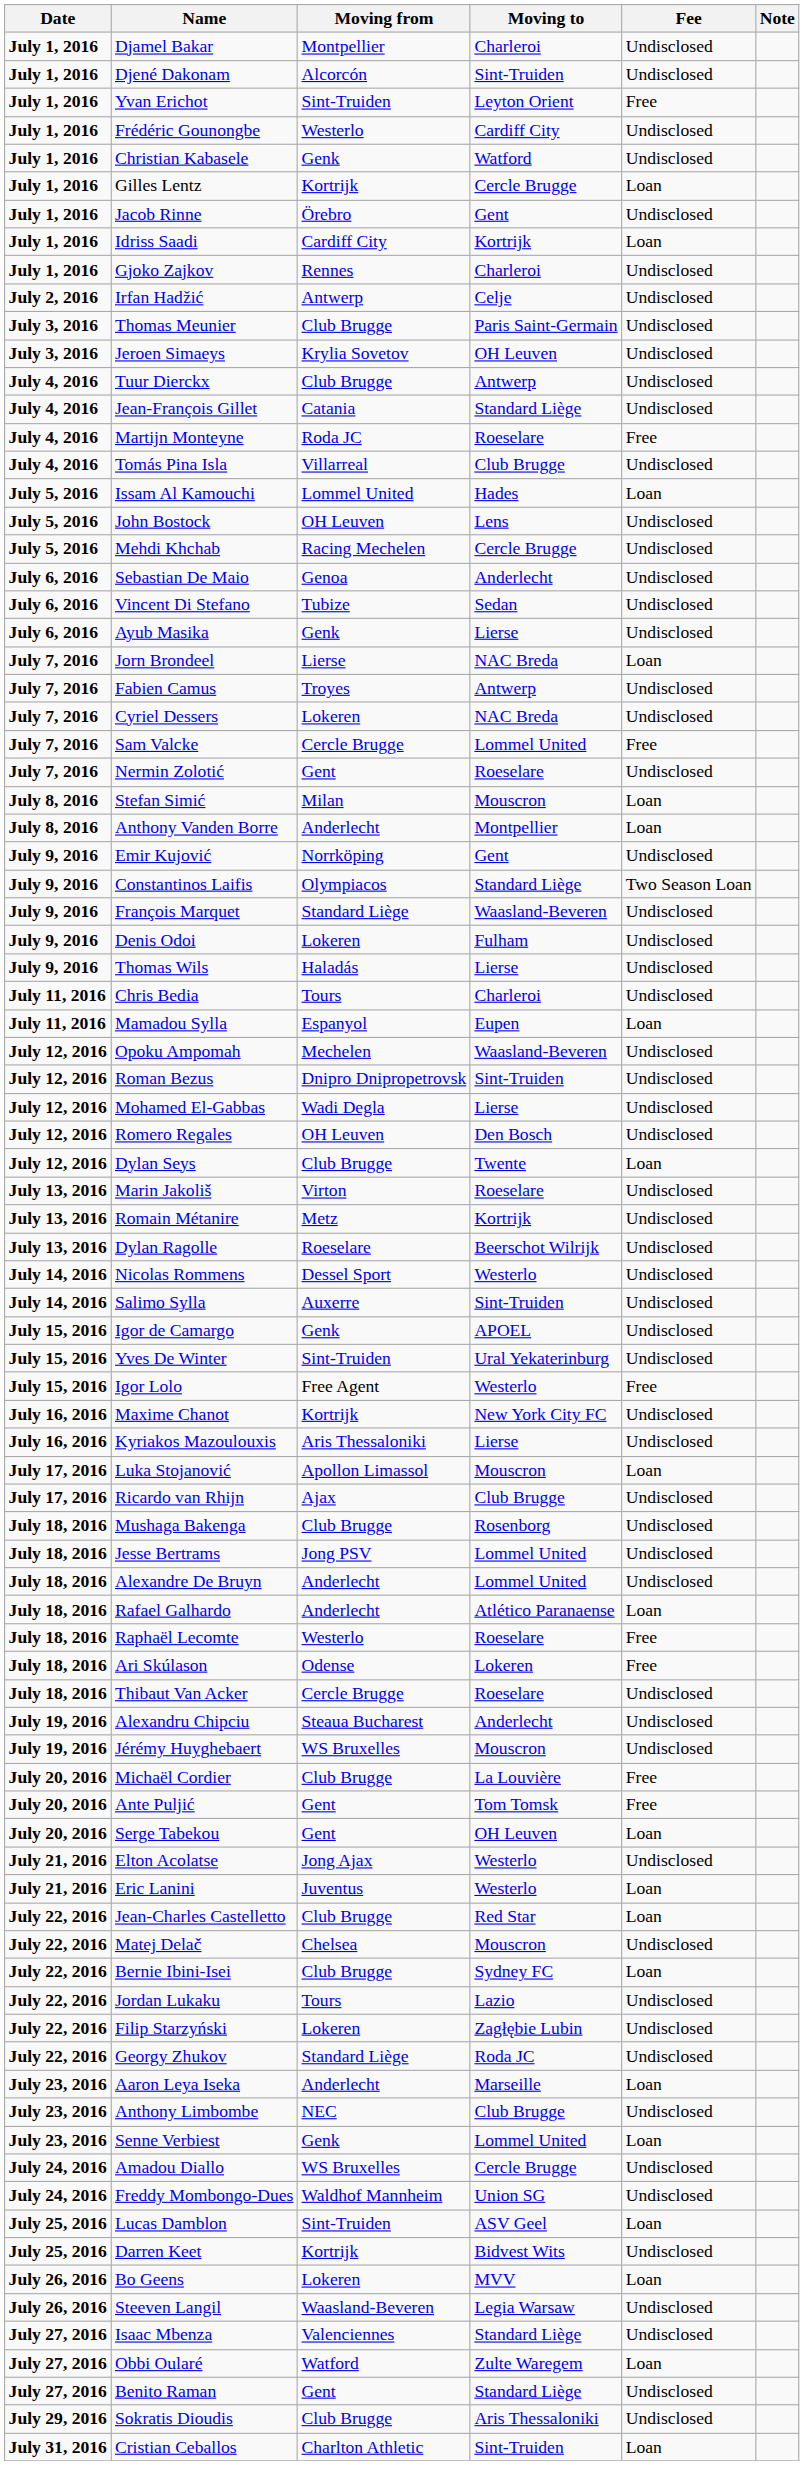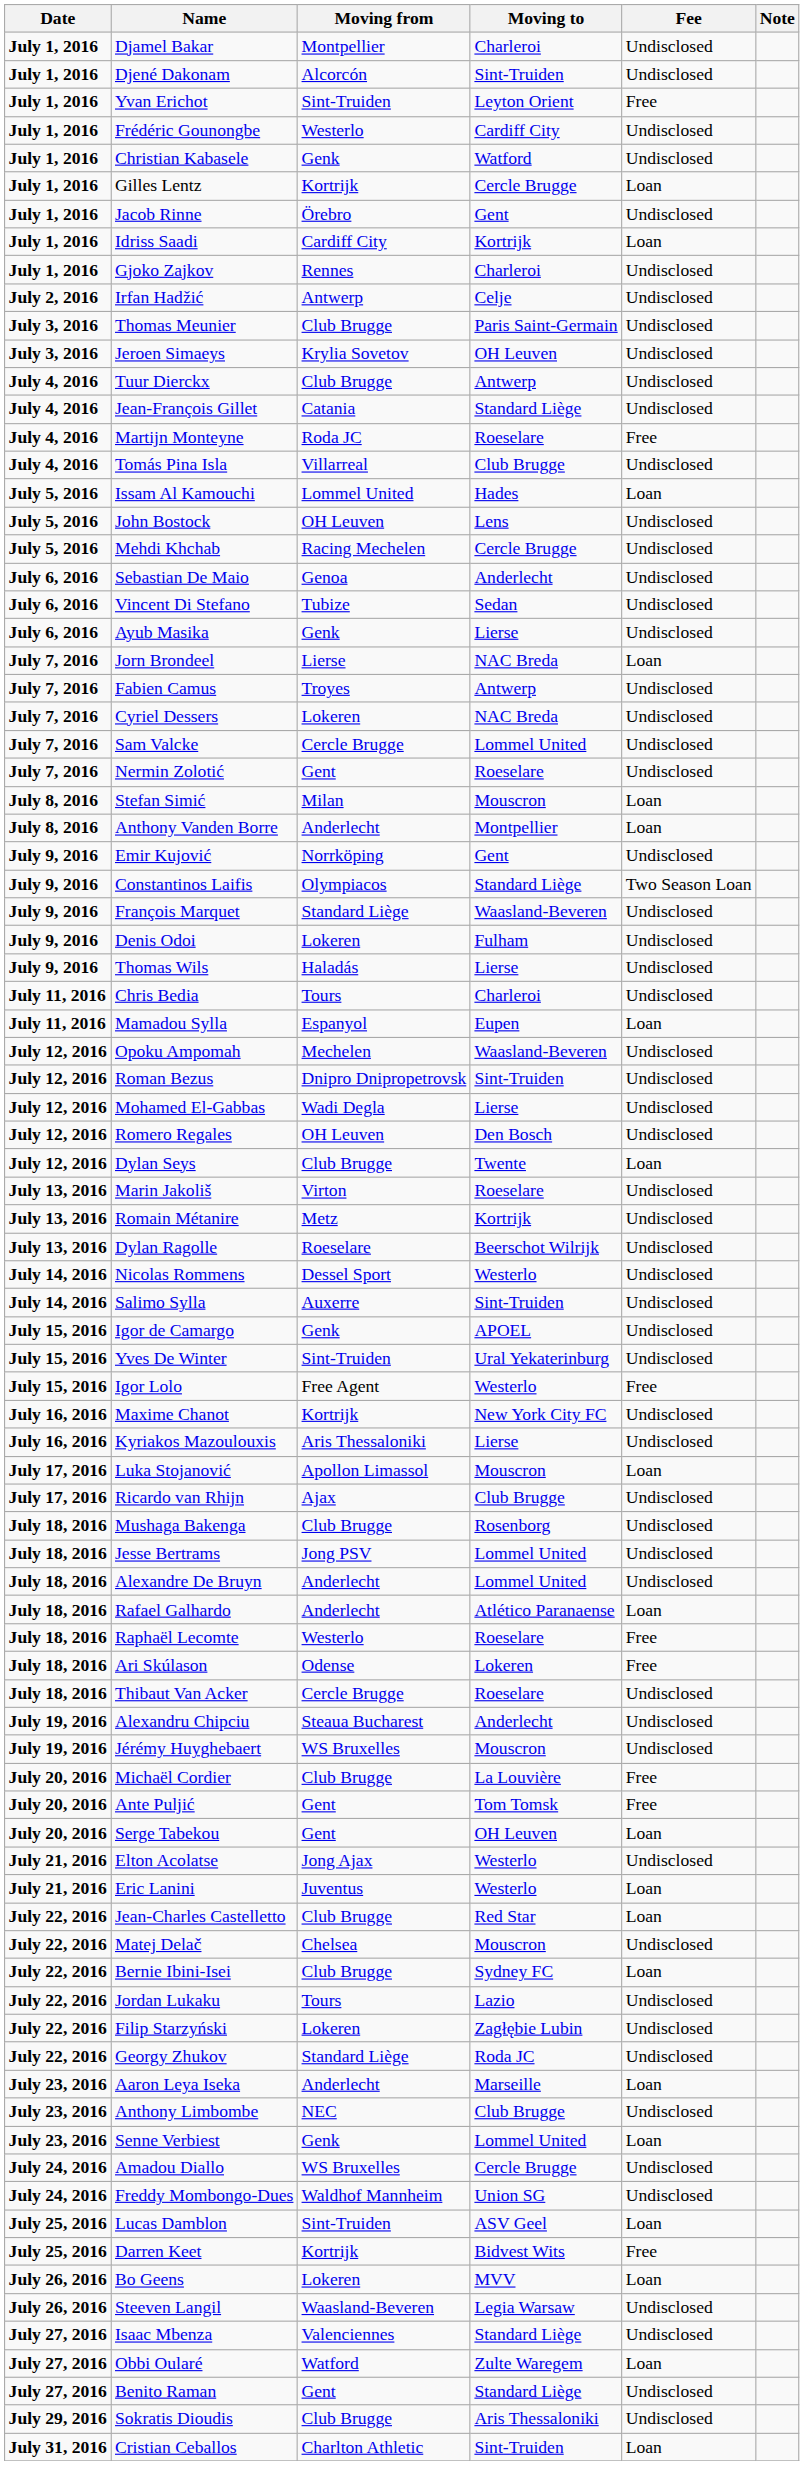Sam Valcke | Fee: Free -> Undisclosed
Darren Keet | Fee: Undisclosed -> Free
